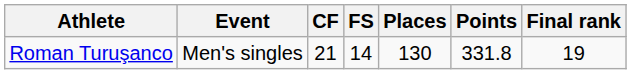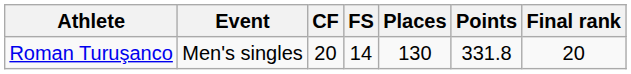Roman Turuşanco | CF: 21 -> 20
Roman Turuşanco | Final rank: 19 -> 20
